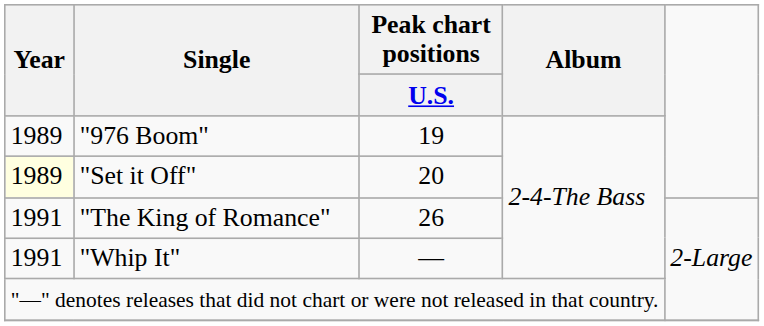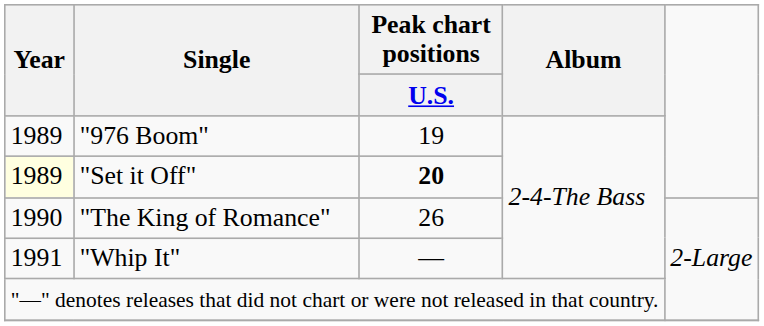"Set it Off" | Peak chart positions / U.S.: normal -> bold
"The King of Romance" | Year: 1991 -> 1990
